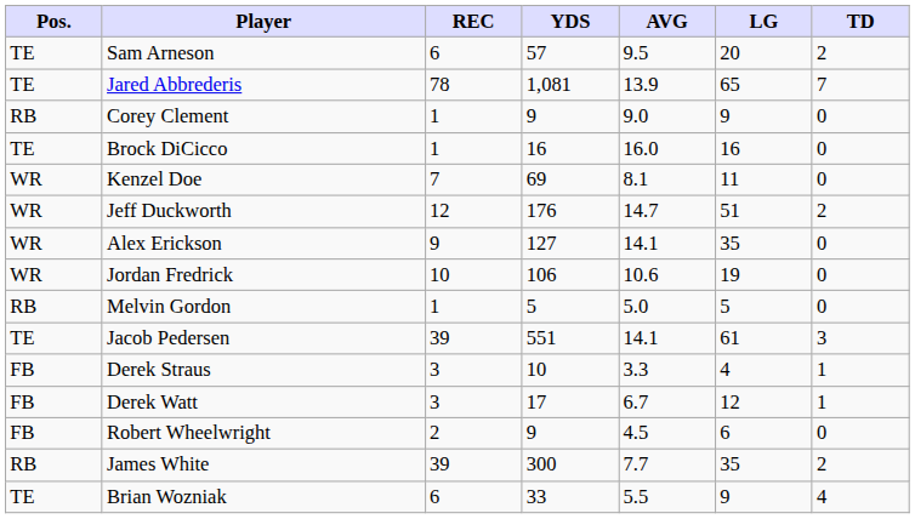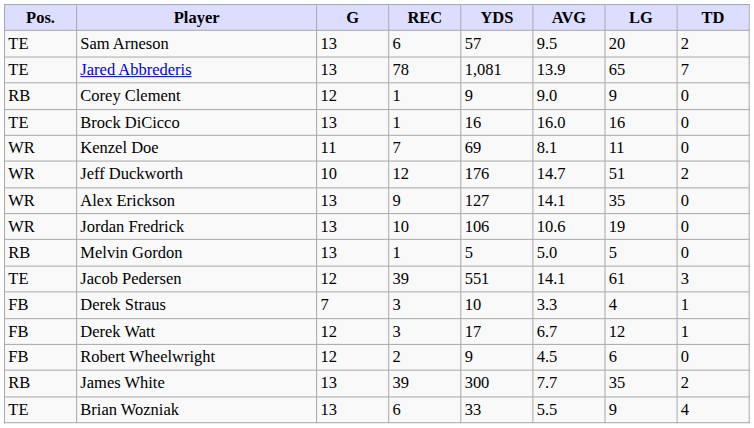+ column: G | 13 | 13 | 12 | 13 | 11 | 10 | 13 | 13 | 13 | 12 | 7 | 12 | 12 | 13 | 13
